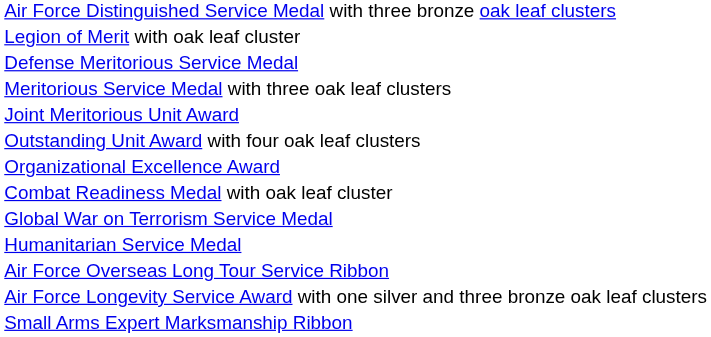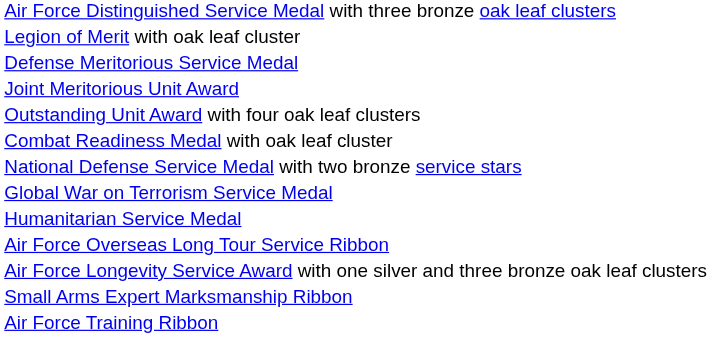- row: Meritorious Service Medal with three oak leaf clusters
- row: Organizational Excellence Award
+ row: National Defense Service Medal with two bronze service stars
+ row: Air Force Training Ribbon
